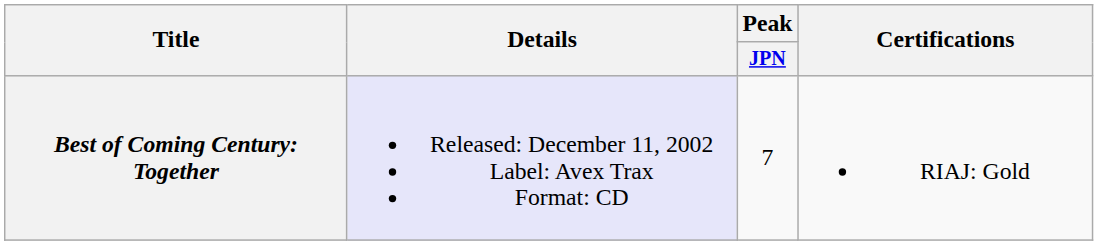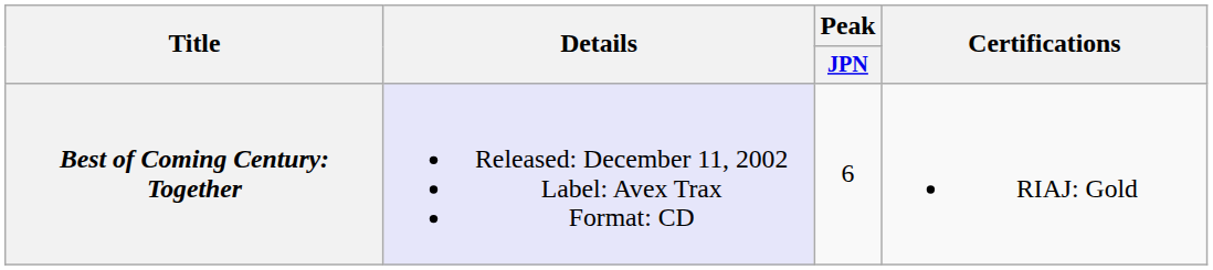Best of Coming Century: Together | Peak / JPN: 7 -> 6
